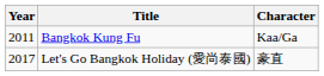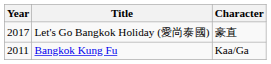rows swapped: Bangkok Kung Fu <-> Let's Go Bangkok Holiday (愛尚泰國)
